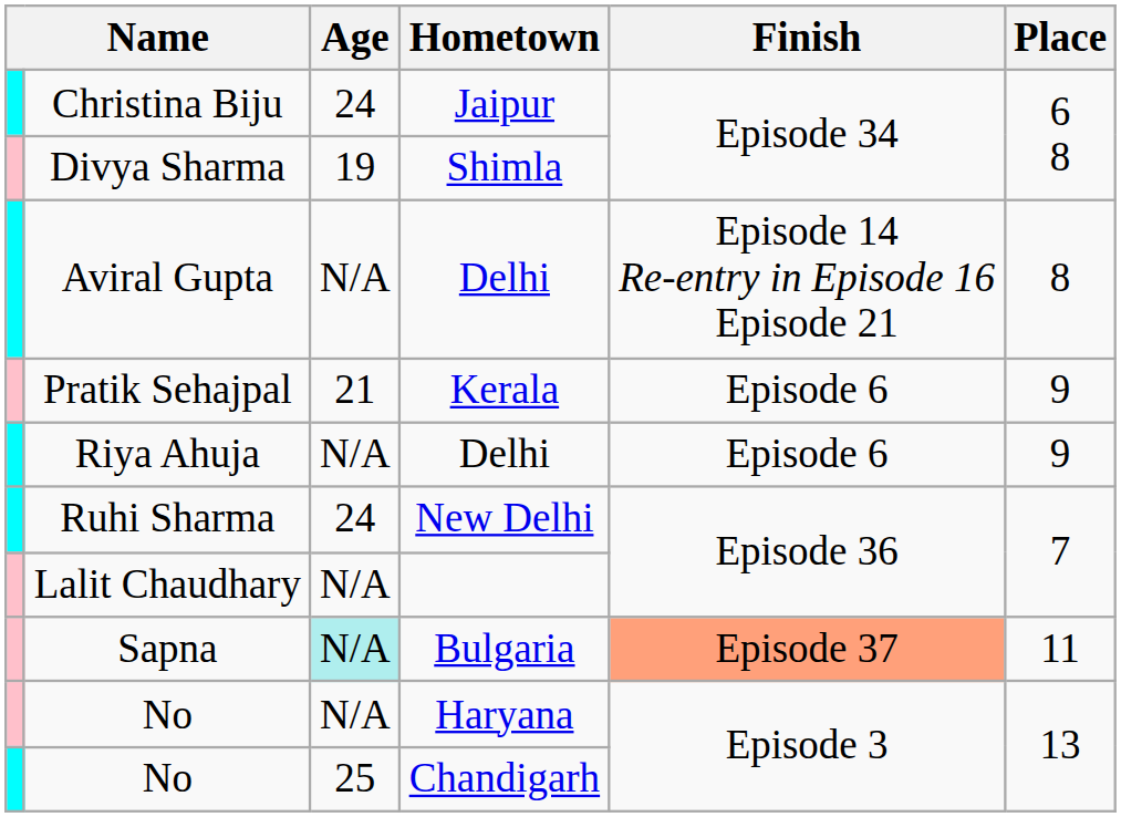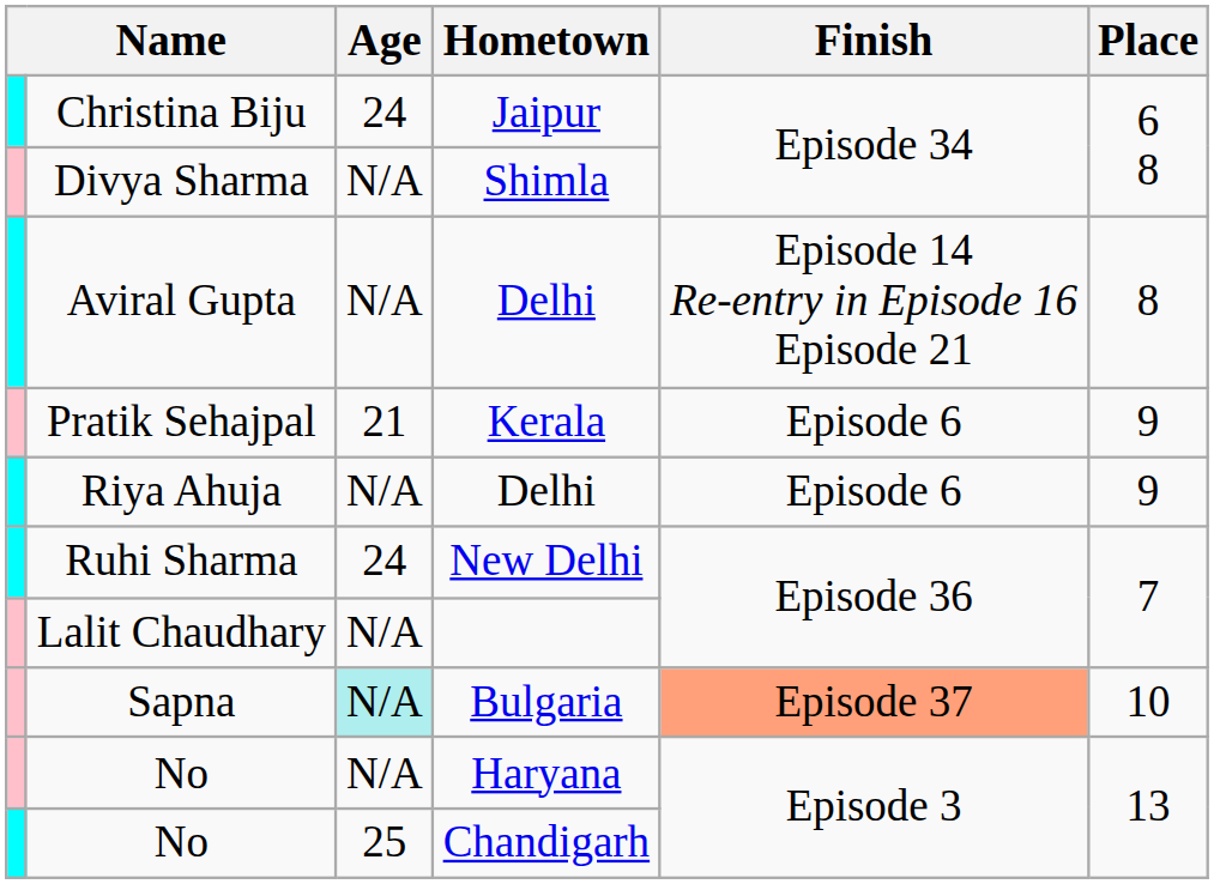Divya Sharma | Age: 19 -> N/A
Sapna | Place: 11 -> 10
